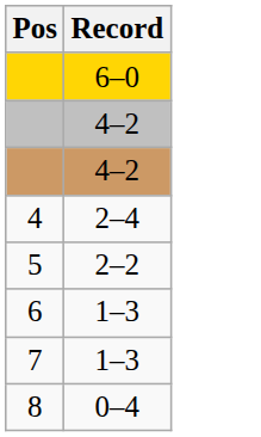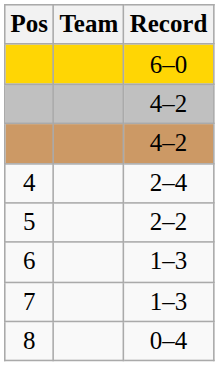+ column: Team
